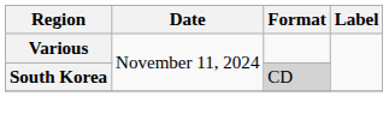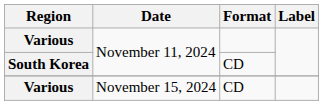South Korea | Format: lightgrey background -> no background
+ row: Various | November 15, 2024 | CD
